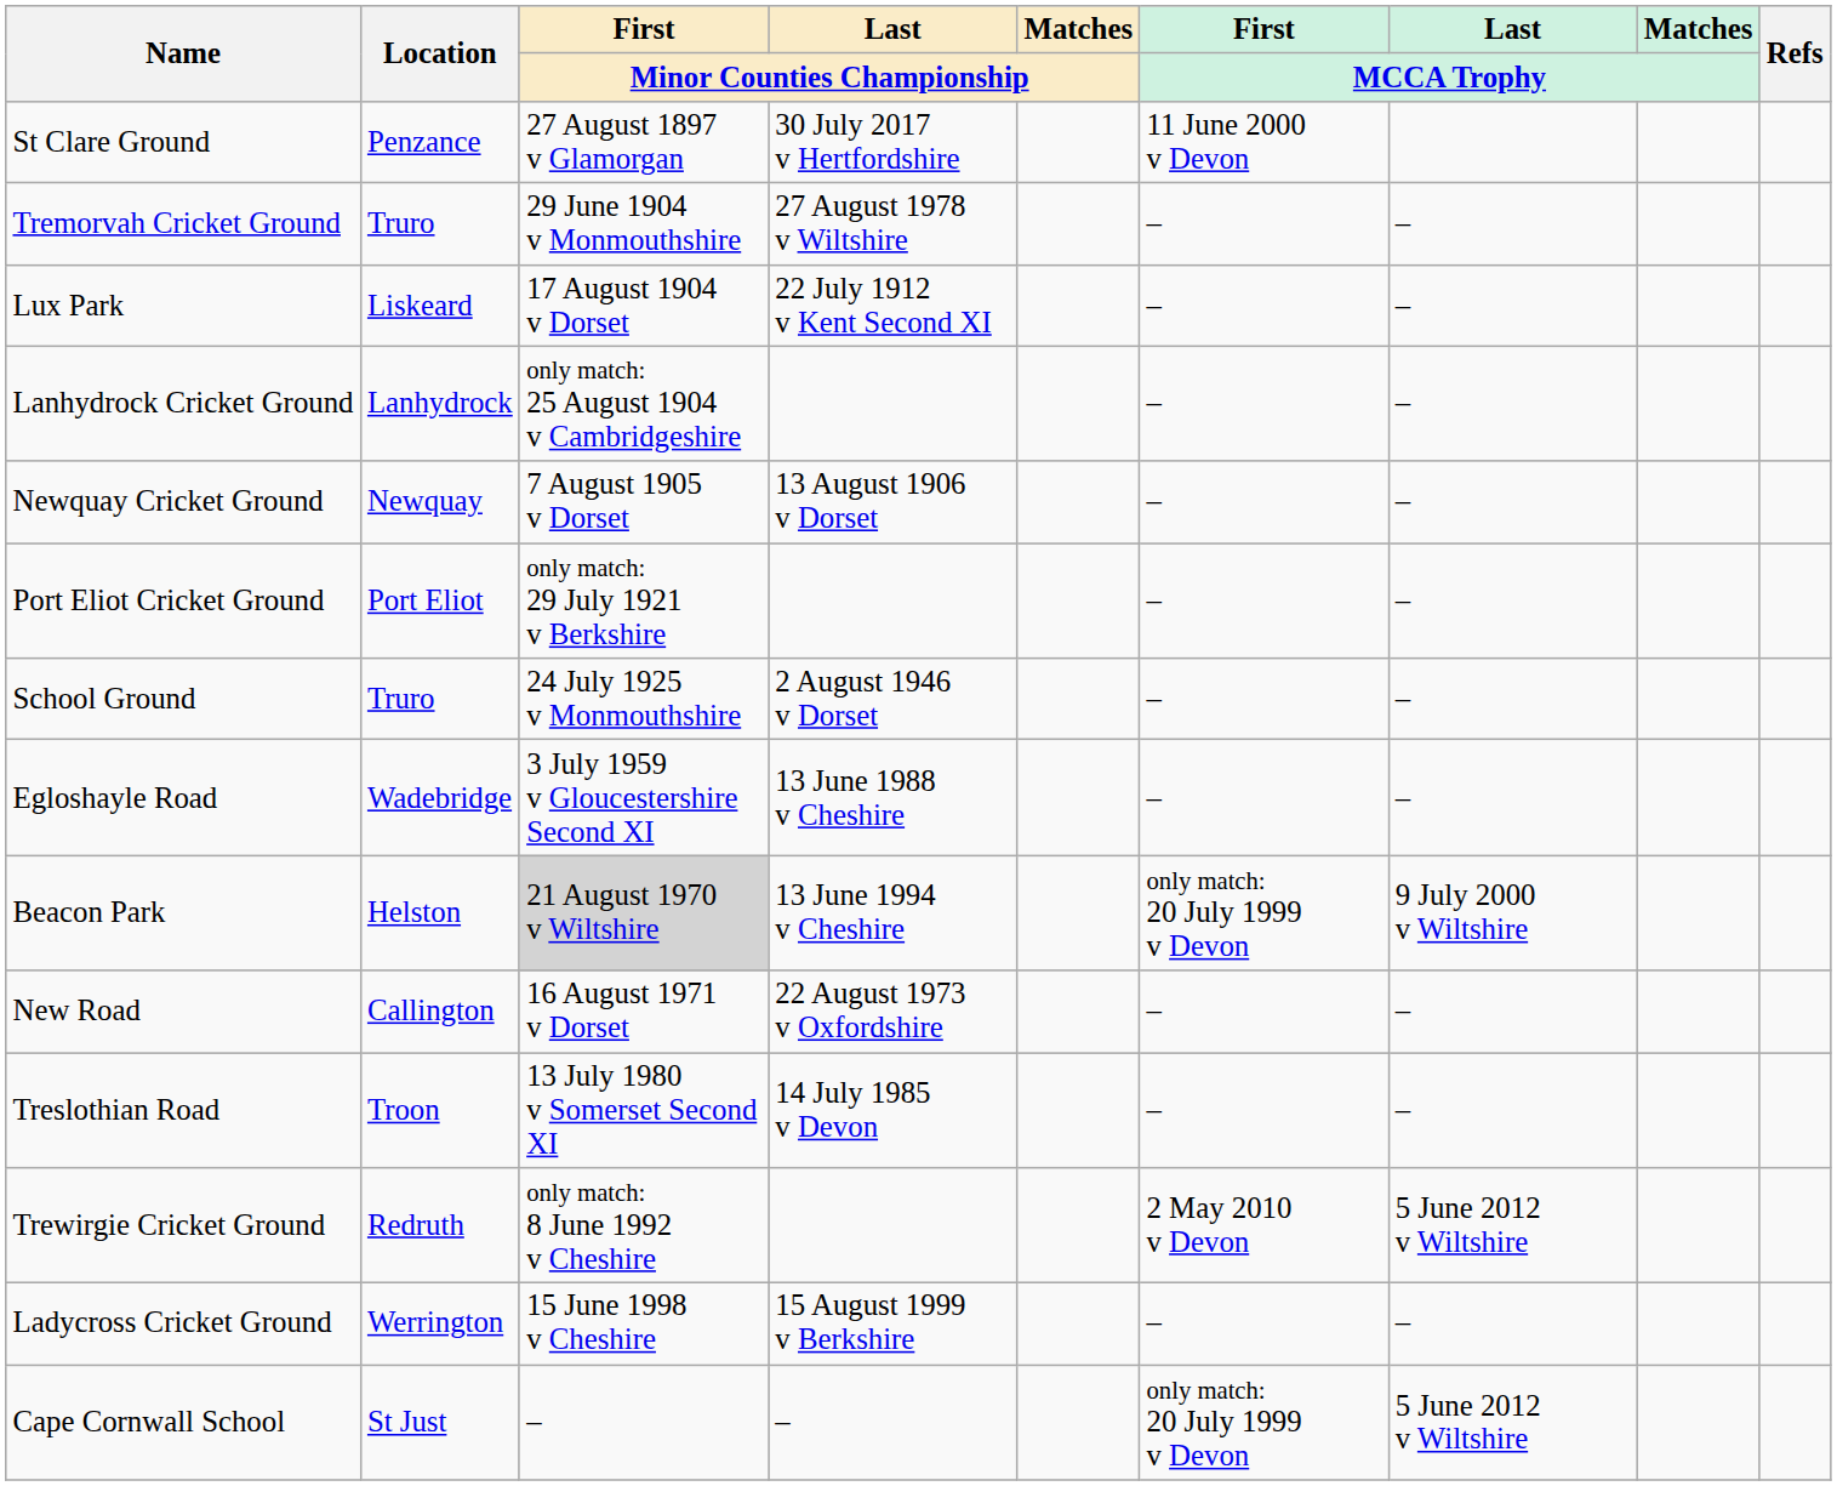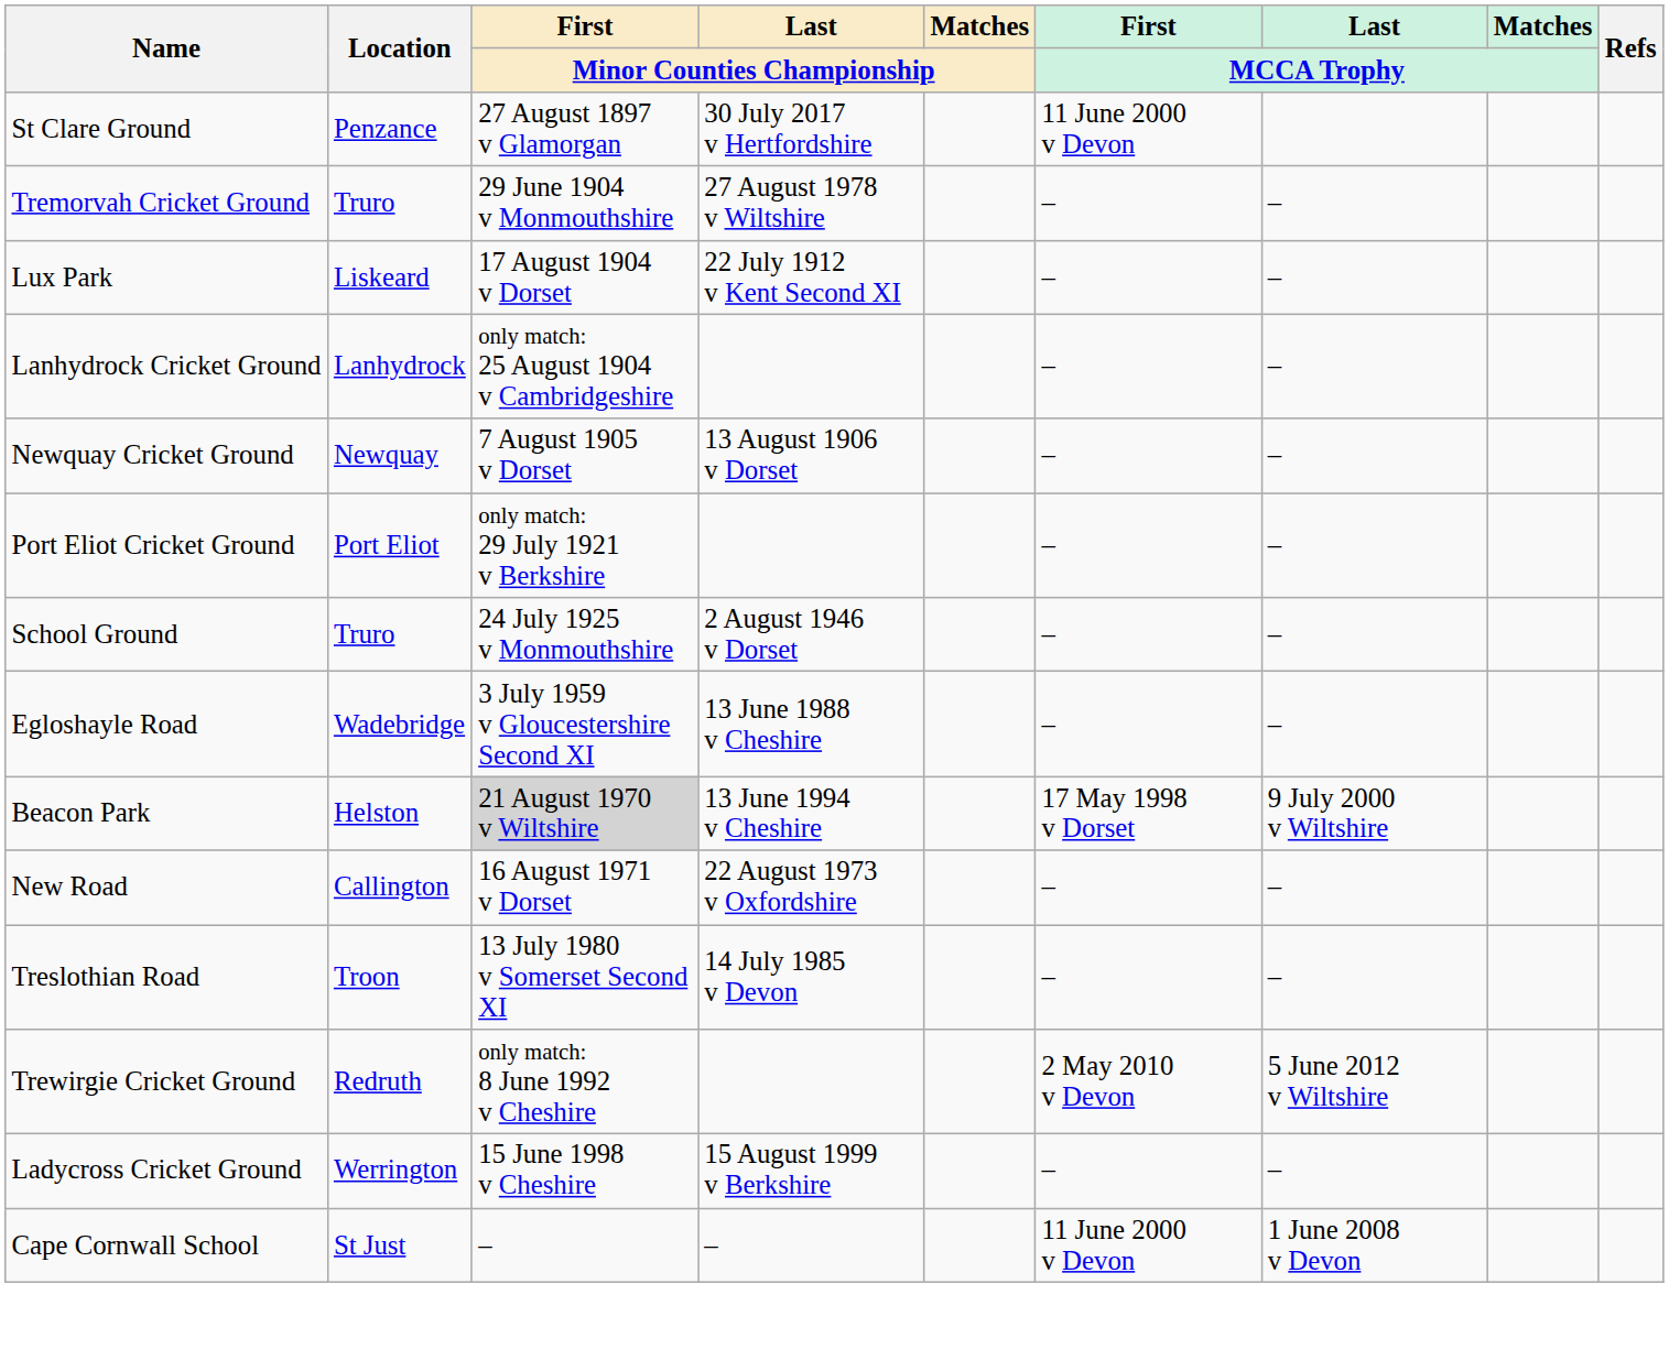Beacon Park | First / MCCA Trophy: only match: 20 July 1999 v Devon -> 17 May 1998 v Dorset
Cape Cornwall School | First / MCCA Trophy: only match: 20 July 1999 v Devon -> 11 June 2000 v Devon
Cape Cornwall School | Last / MCCA Trophy: 5 June 2012 v Wiltshire -> 1 June 2008 v Devon
